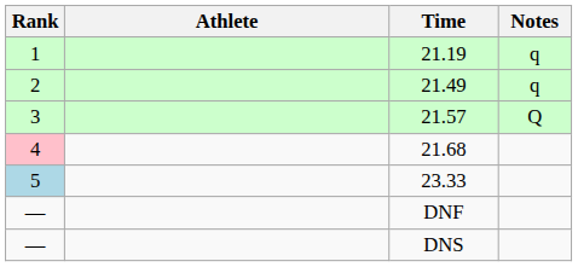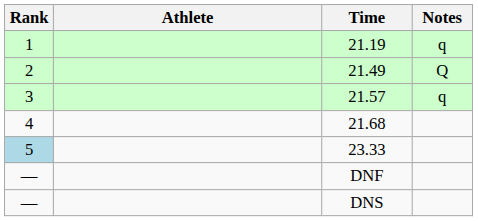21.49 | Notes: q -> Q
21.57 | Notes: Q -> q
21.68 | Rank: pink background -> no background
